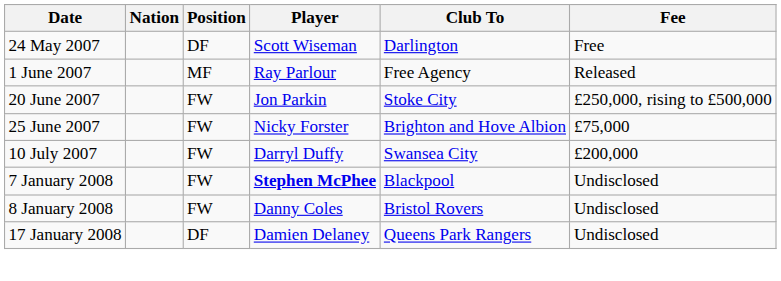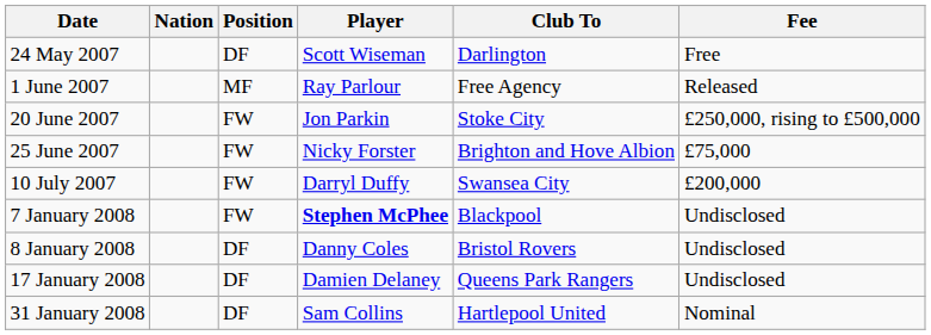8 January 2008 | Position: FW -> DF
+ row: 31 January 2008 | DF | Sam Collins | Hartlepool United | Nominal
